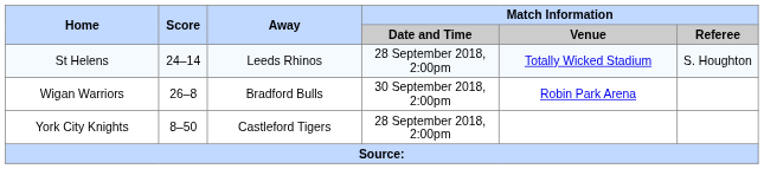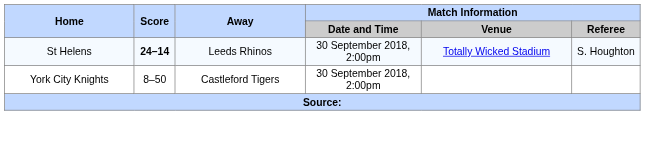St Helens | Score: normal -> bold
St Helens | Match Information / Date and Time: 28 September 2018, 2:00pm -> 30 September 2018, 2:00pm
- row: Wigan Warriors | 26–8 | Bradford Bulls | 30 September 2018, 2:00pm | Robin Park Arena
York City Knights | Match Information / Date and Time: 28 September 2018, 2:00pm -> 30 September 2018, 2:00pm
